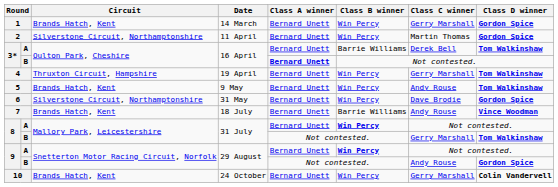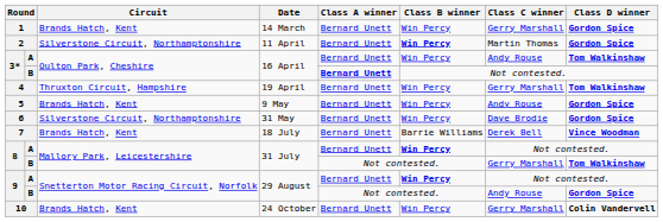2 | Class B winner: normal -> bold
3* / A | Class B winner: Barrie Williams -> Win Percy
3* / A | Class C winner: Derek Bell -> Andy Rouse
5 | Class D winner: Tom Walkinshaw -> Gordon Spice
7 | Class C winner: Andy Rouse -> Derek Bell
